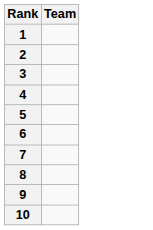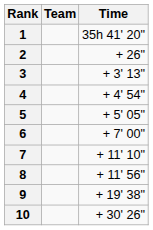+ column: Time | 35h 41' 20" | + 26" | + 3' 13" | + 4' 54" | + 5' 05" | + 7' 00" | + 11' 10" | + 11' 56" | + 19' 38" | + 30' 26"
